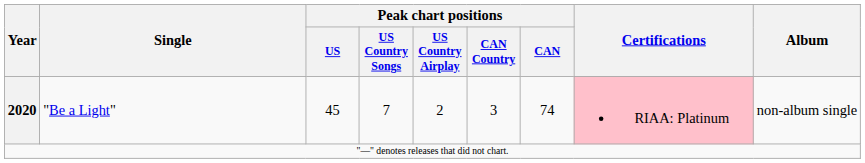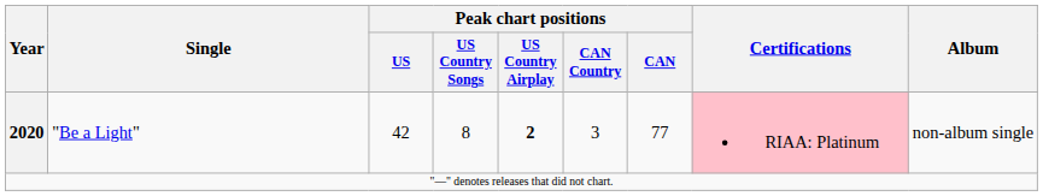2020 | Peak chart positions / US: 45 -> 42
2020 | Peak chart positions / US Country Songs: 7 -> 8
2020 | Peak chart positions / US Country Airplay: normal -> bold
2020 | Peak chart positions / CAN: 74 -> 77
